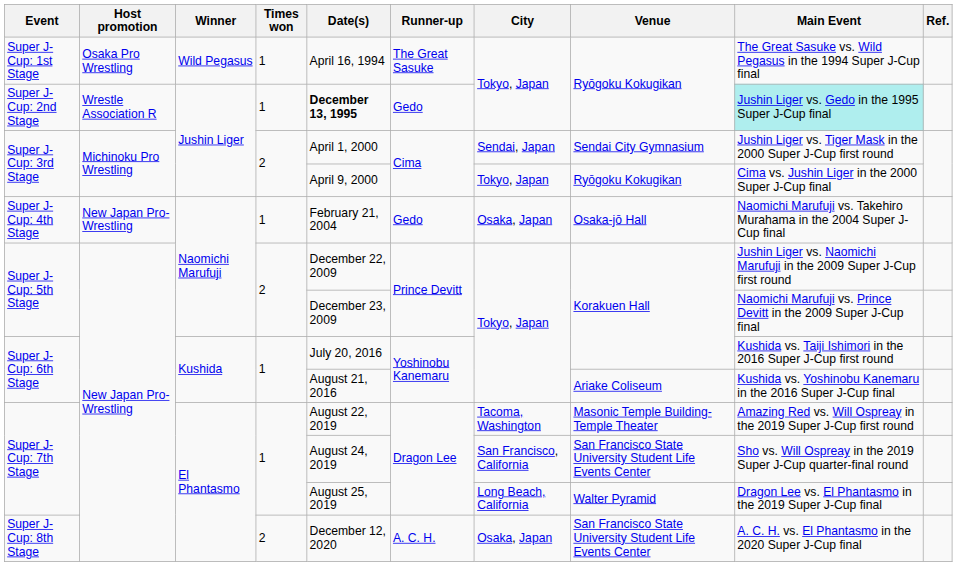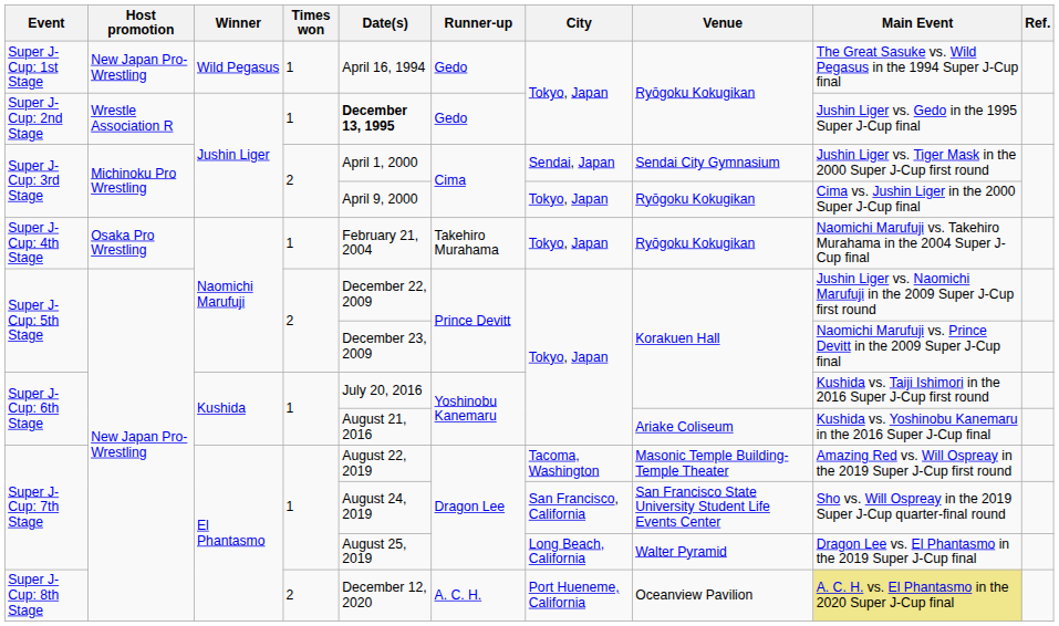Super J-Cup: 1st Stage | Host promotion: Osaka Pro Wrestling -> New Japan Pro-Wrestling
Super J-Cup: 1st Stage | Runner-up: The Great Sasuke -> Gedo
Super J-Cup: 2nd Stage | Main Event: paleturquoise background -> no background
Super J-Cup: 4th Stage | Host promotion: New Japan Pro-Wrestling -> Osaka Pro Wrestling
Super J-Cup: 4th Stage | Runner-up: Gedo -> Takehiro Murahama
Super J-Cup: 4th Stage | City: Osaka, Japan -> Tokyo, Japan
Super J-Cup: 4th Stage | Venue: Osaka-jō Hall -> Ryōgoku Kokugikan
Super J-Cup: 8th Stage | City: Osaka, Japan -> Port Hueneme, California
Super J-Cup: 8th Stage | Venue: San Francisco State University Student Life Events Center -> Oceanview Pavilion
Super J-Cup: 8th Stage | Main Event: no background -> khaki background
